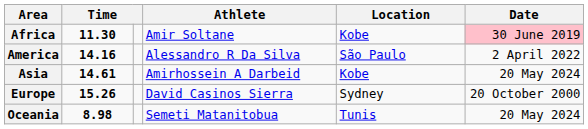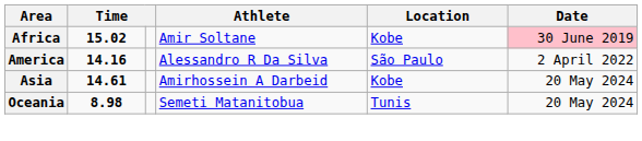Africa | column 2: 11.30 -> 15.02
- row: Europe | 15.26 | David Casinos Sierra | Sydney | 20 October 2000
